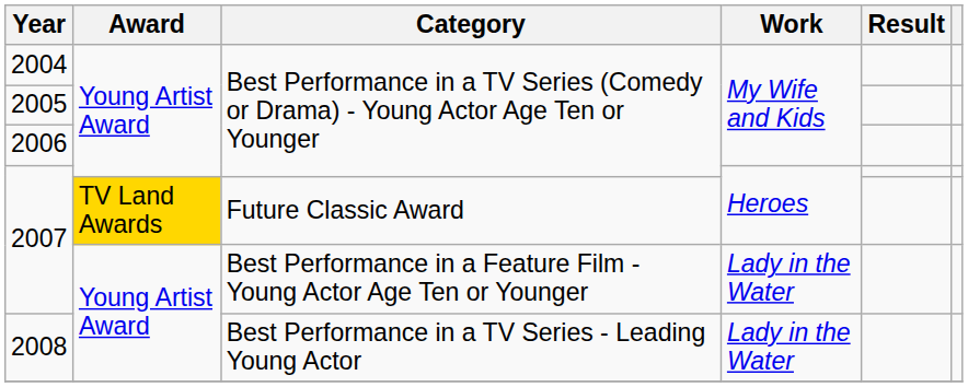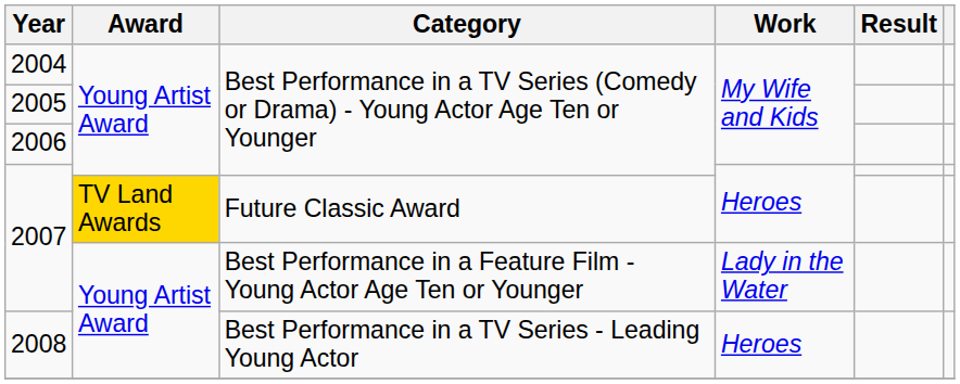2008 | Work: Lady in the Water -> Heroes
